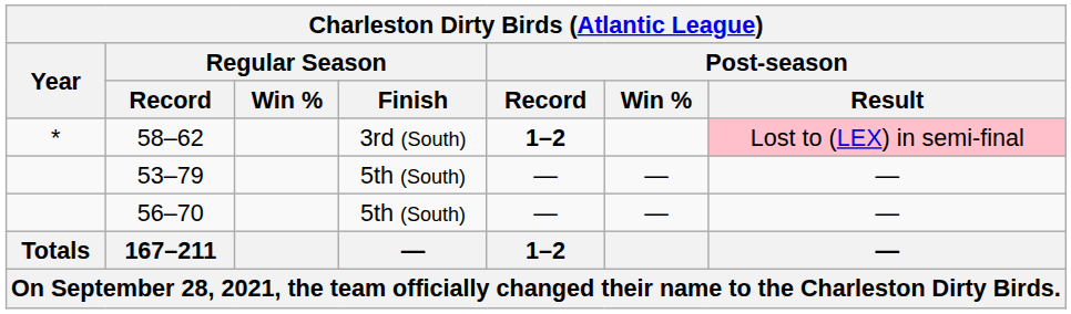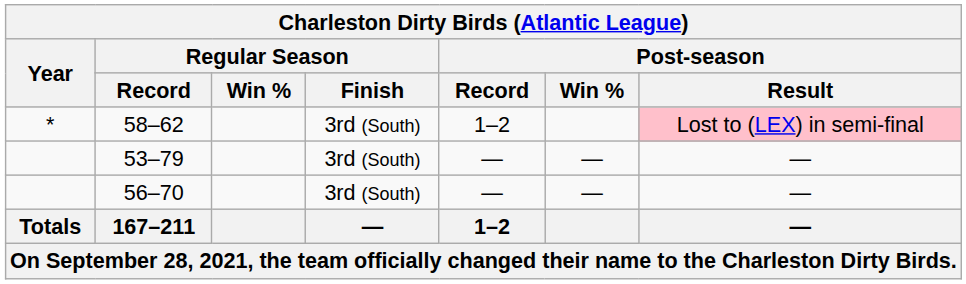58–62 | column 5: bold -> normal
53–79 | column 4: 5th (South) -> 3rd (South)
56–70 | column 4: 5th (South) -> 3rd (South)
